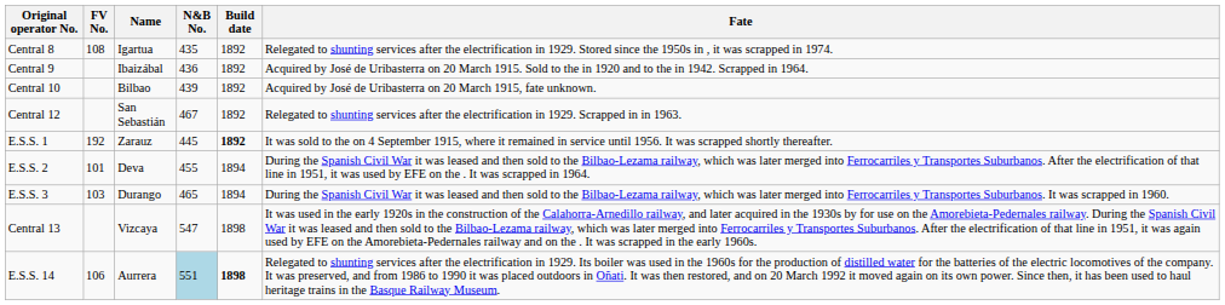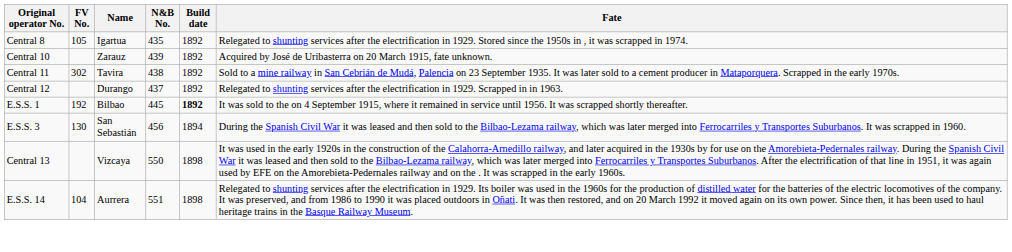Central 8 | FV No.: 108 -> 105
- row: Central 9 | Ibaizábal | 436 | 1892 | Acquired by José de Uribasterra on 20 March 1915. Sold to the in 1920 and to the in 1942. Scrapped in 1964.
Central 10 | Name: Bilbao -> Zarauz
+ row: Central 11 | 302 | Tavira | 438 | 1892 | Sold to a mine railway in San Cebrián de Mudá, Palencia on 23 September 1935. It was later sold to a cement producer in Mataporquera. Scrapped in the early 1970s.
Central 12 | Name: San Sebastián -> Durango
Central 12 | N&B No.: 467 -> 437
E.S.S. 1 | Name: Zarauz -> Bilbao
- row: E.S.S. 2 | 101 | Deva | 455 | 1894 | During the Spanish Civil War it was leased and then sold to the Bilbao-Lezama railway, which was later merged into Ferrocarriles y Transportes Suburbanos. After the electrification of that line in 1951, it was used by EFE on the . It was scrapped in 1964.
E.S.S. 3 | FV No.: 103 -> 130
E.S.S. 3 | Name: Durango -> San Sebastián
E.S.S. 3 | N&B No.: 465 -> 456
Central 13 | N&B No.: 547 -> 550
E.S.S. 14 | FV No.: 106 -> 104
E.S.S. 14 | N&B No.: lightblue background -> no background
E.S.S. 14 | Build date: bold -> normal
